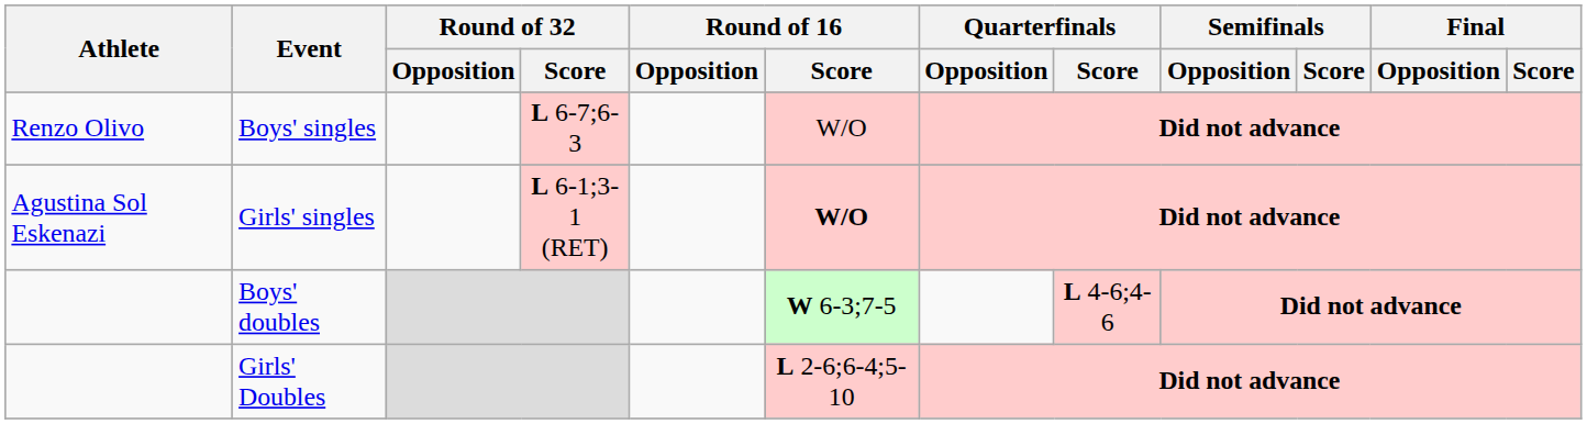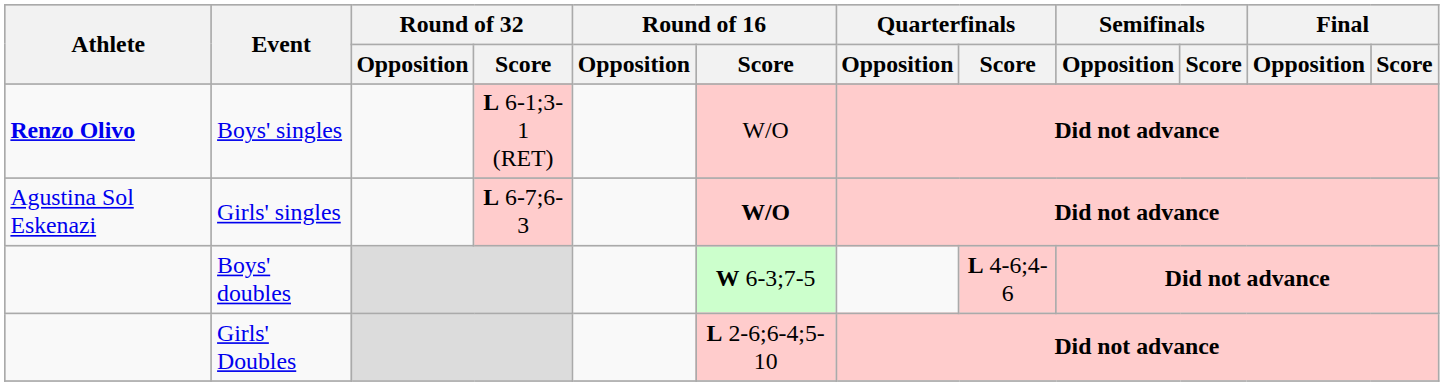Boys' singles | Athlete: normal -> bold
Boys' singles | Round of 32 / Score: L 6-7;6-3 -> L 6-1;3-1 (RET)
Girls' singles | Round of 32 / Score: L 6-1;3-1 (RET) -> L 6-7;6-3
